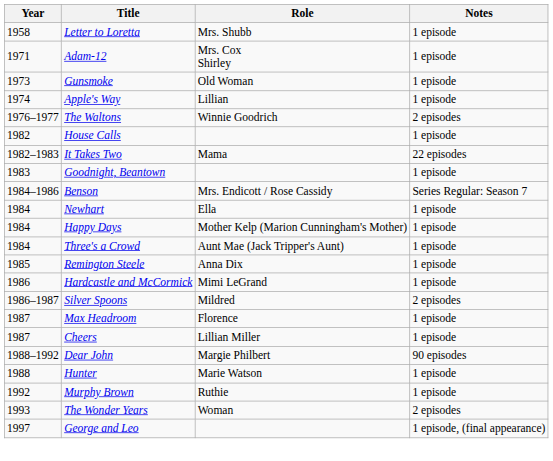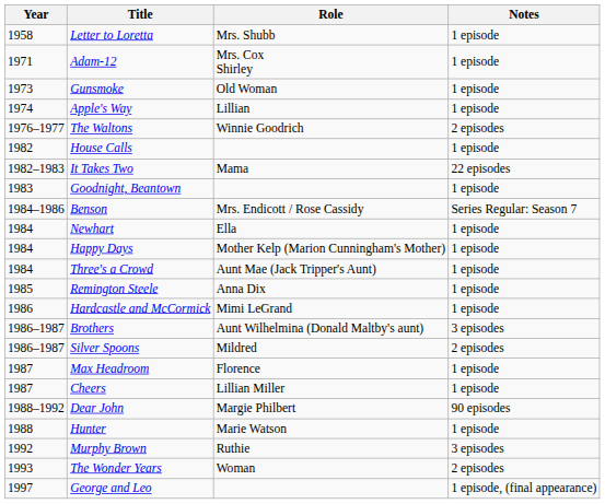+ row: 1986–1987 | Brothers | Aunt Wilhelmina (Donald Maltby's aunt) | 3 episodes
Murphy Brown | Notes: 1 episode -> 3 episodes
